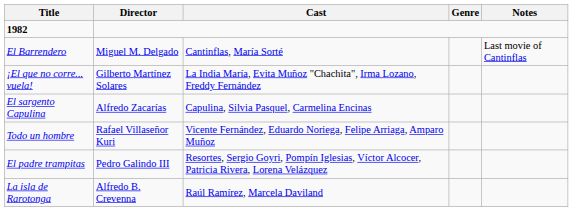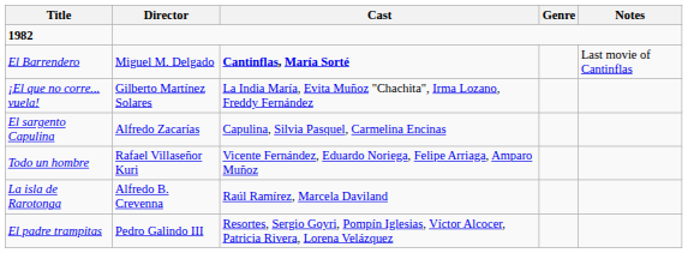El Barrendero | Cast: normal -> bold
rows swapped: La isla de Rarotonga <-> El padre trampitas
